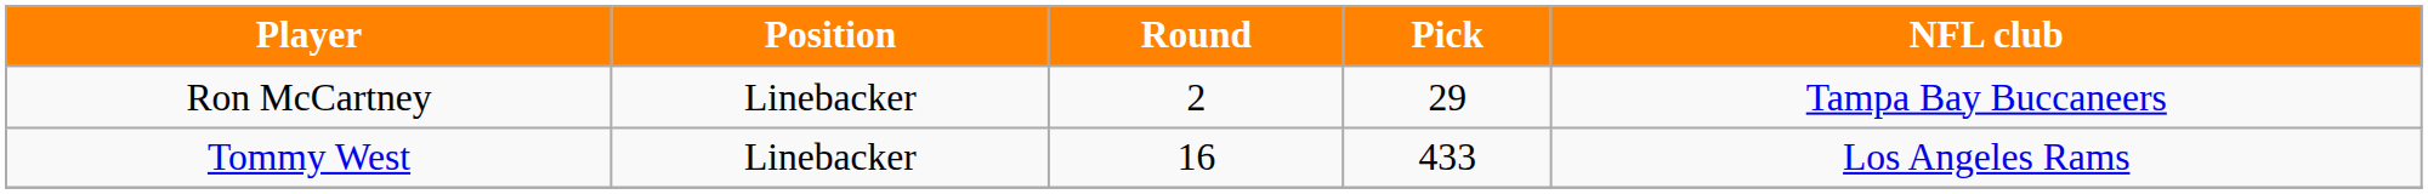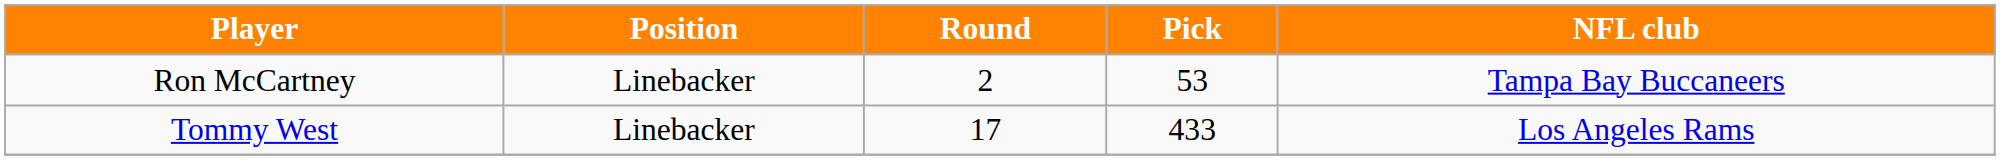Ron McCartney | Pick: 29 -> 53
Tommy West | Round: 16 -> 17
